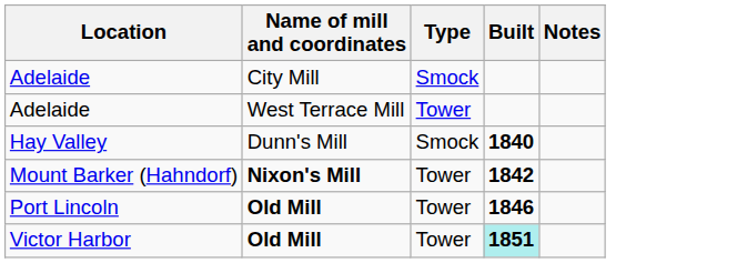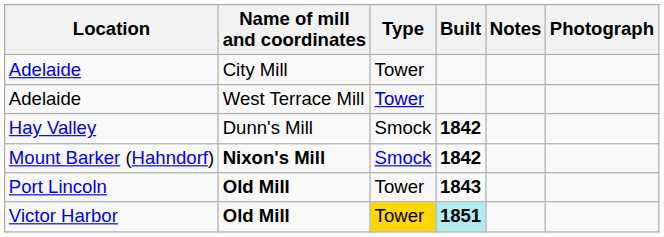+ column: Photograph
Adelaide / City Mill | Type: Smock -> Tower
Hay Valley | Built: 1840 -> 1842
Mount Barker (Hahndorf) | Type: Tower -> Smock
Port Lincoln | Built: 1846 -> 1843
Victor Harbor | Type: no background -> gold background
